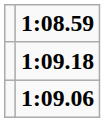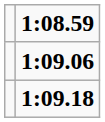rows swapped: 1:09.06 <-> 1:09.18
